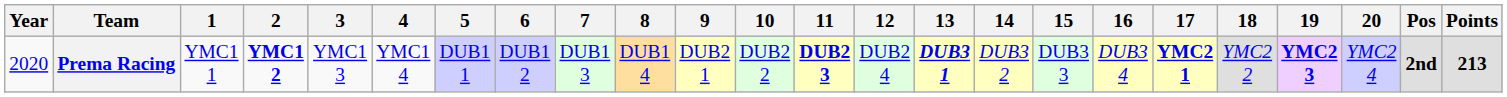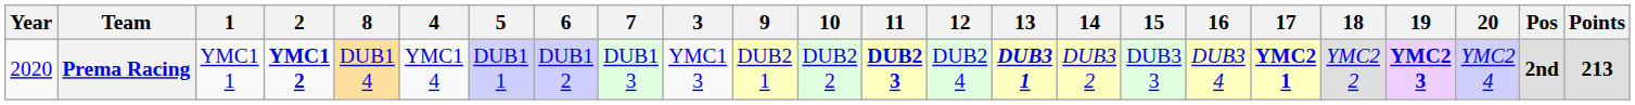columns swapped: 3 <-> 8
